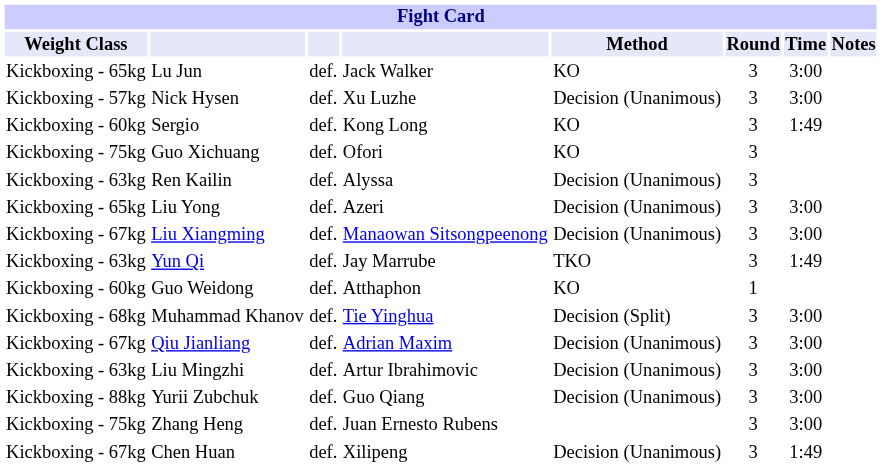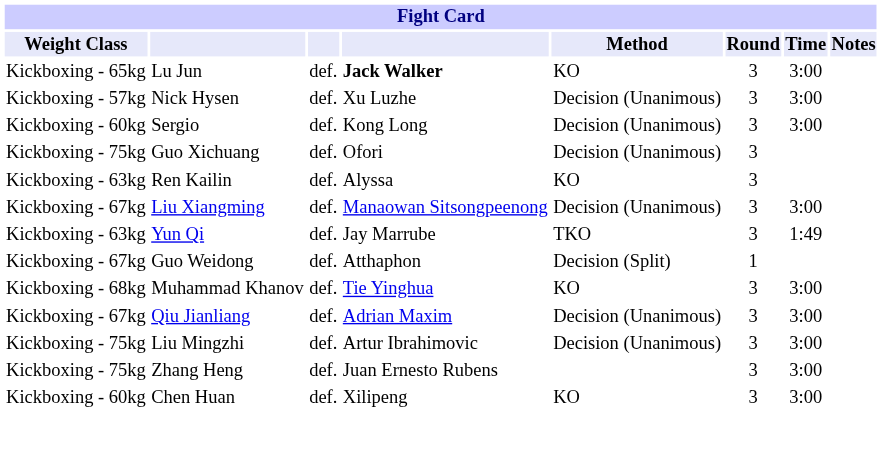Lu Jun | column 4: normal -> bold
Sergio | Method: KO -> Decision (Unanimous)
Sergio | Time: 1:49 -> 3:00
Guo Xichuang | Method: KO -> Decision (Unanimous)
Ren Kailin | Method: Decision (Unanimous) -> KO
- row: Kickboxing - 65kg | Liu Yong | def. | Azeri | Decision (Unanimous) | 3 | 3:00
Guo Weidong | Weight Class: Kickboxing - 60kg -> Kickboxing - 67kg
Guo Weidong | Method: KO -> Decision (Split)
Muhammad Khanov | Method: Decision (Split) -> KO
Liu Mingzhi | Weight Class: Kickboxing - 63kg -> Kickboxing - 75kg
- row: Kickboxing - 88kg | Yurii Zubchuk | def. | Guo Qiang | Decision (Unanimous) | 3 | 3:00
Chen Huan | Weight Class: Kickboxing - 67kg -> Kickboxing - 60kg
Chen Huan | Method: Decision (Unanimous) -> KO
Chen Huan | Time: 1:49 -> 3:00
